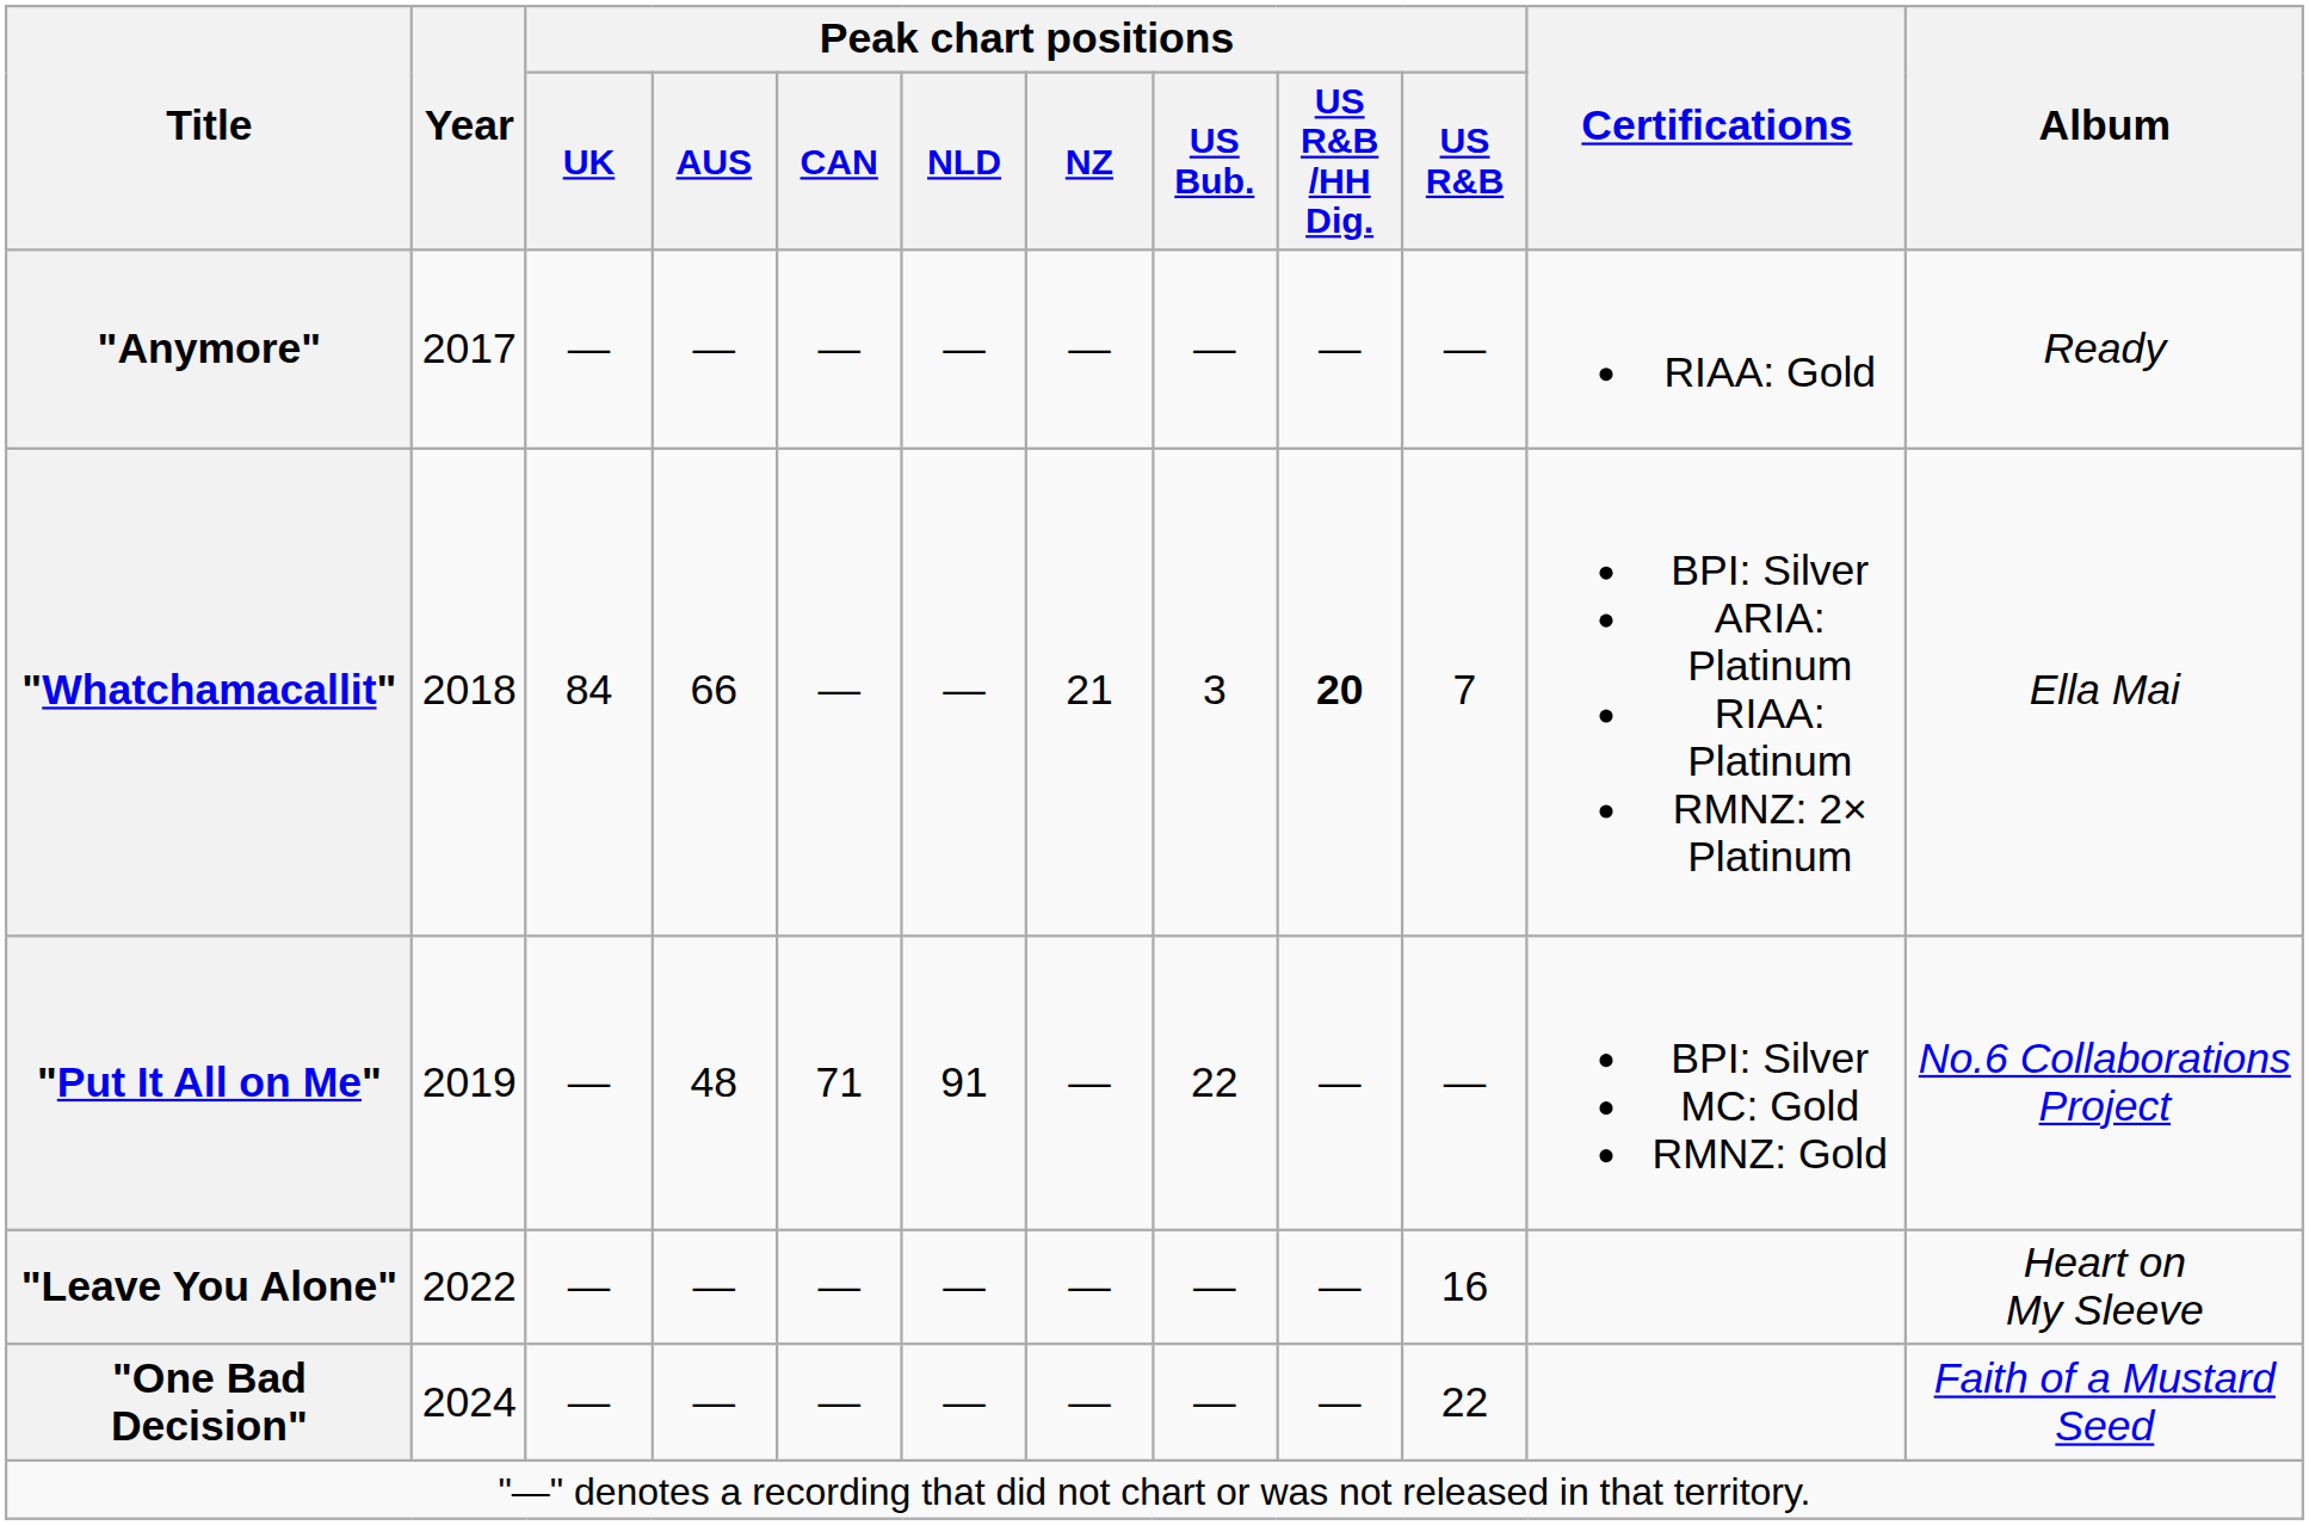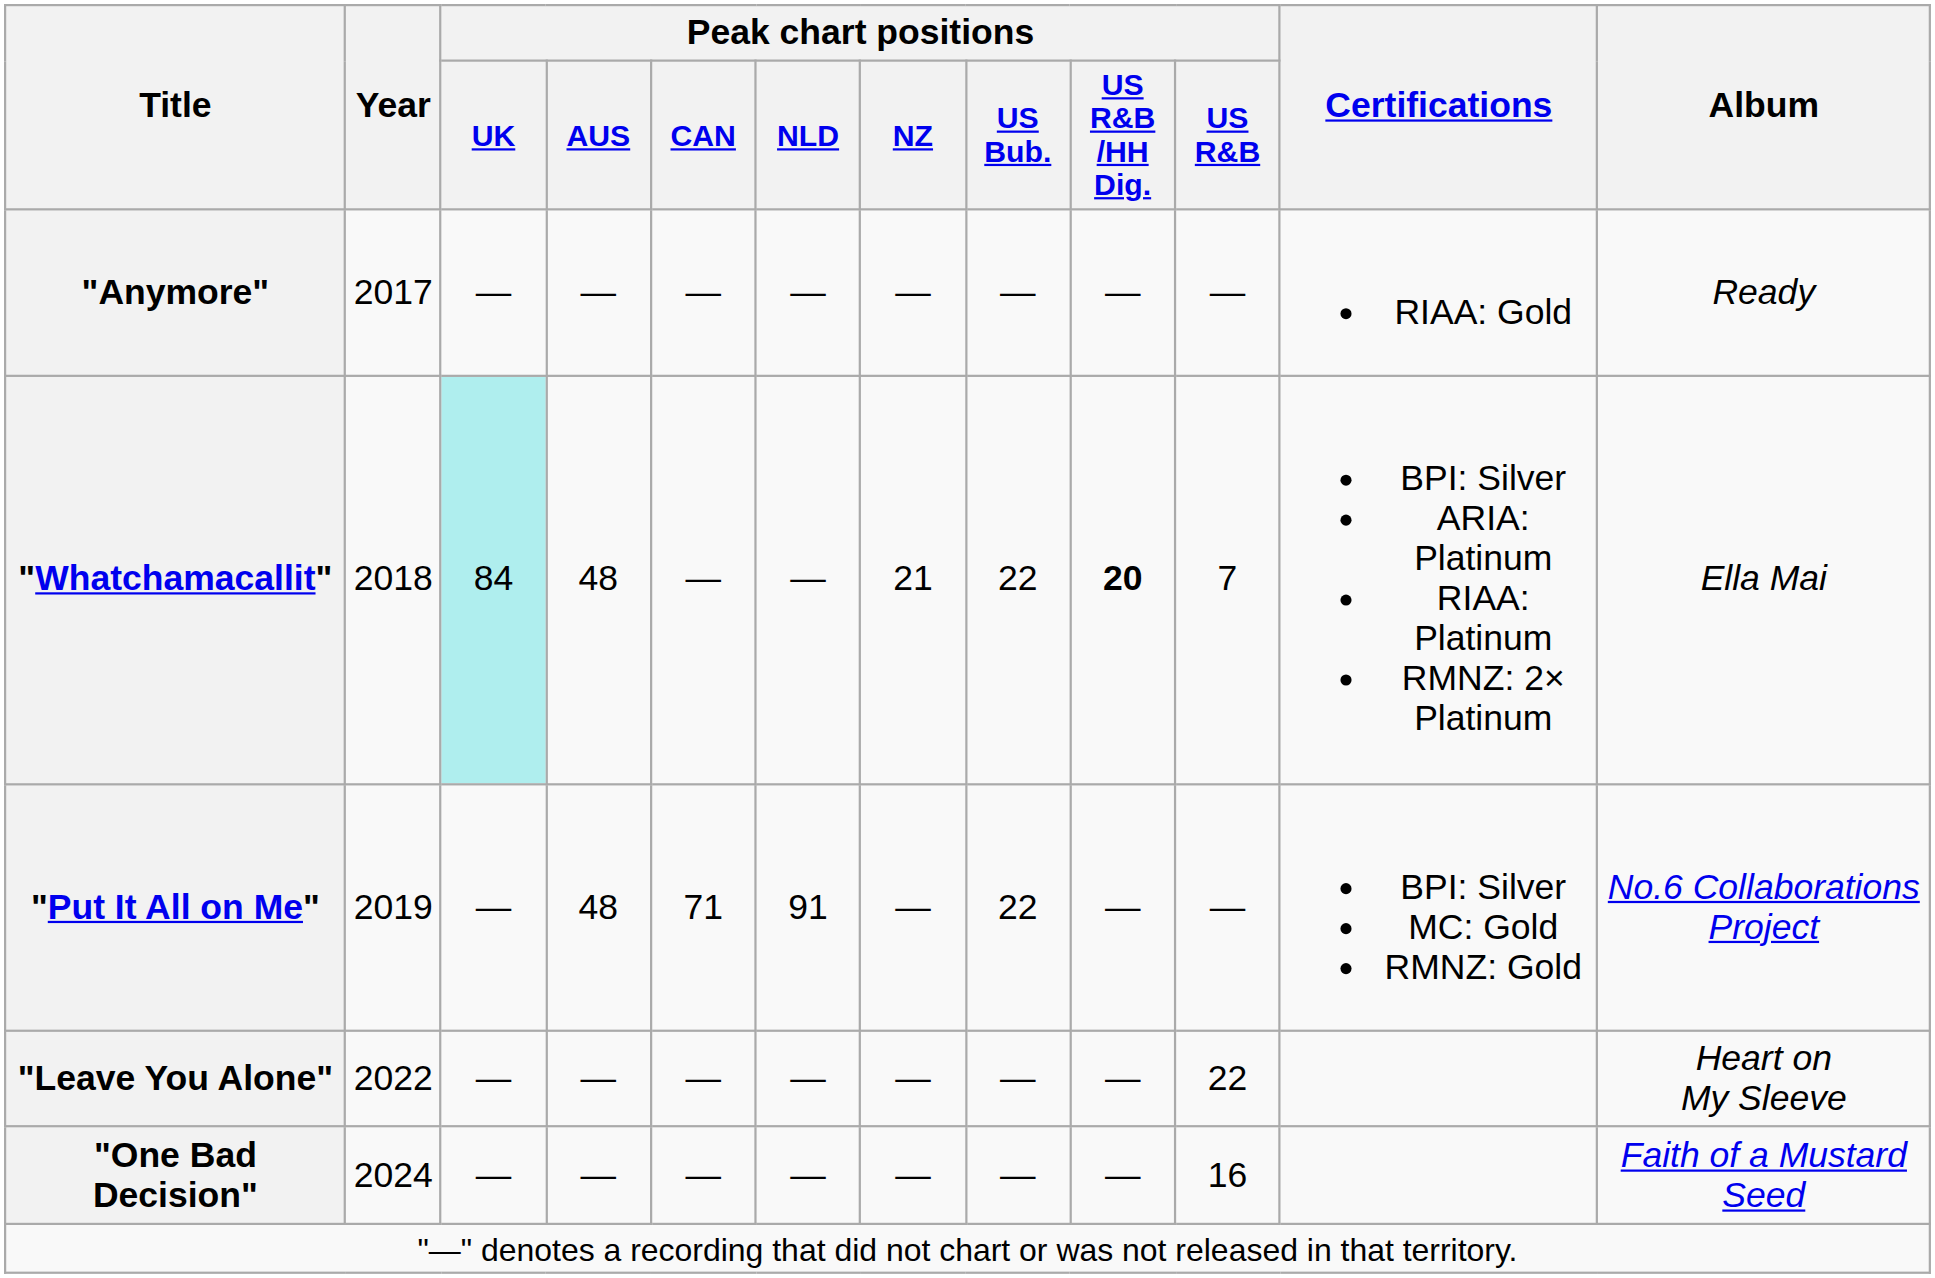"Whatchamacallit" | Peak chart positions / UK: no background -> paleturquoise background
"Whatchamacallit" | Peak chart positions / AUS: 66 -> 48
"Whatchamacallit" | Peak chart positions / US Bub.: 3 -> 22
"Leave You Alone" | Peak chart positions / US R&B: 16 -> 22
"One Bad Decision" | Peak chart positions / US R&B: 22 -> 16
